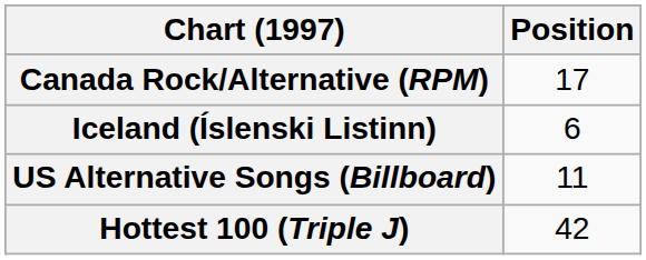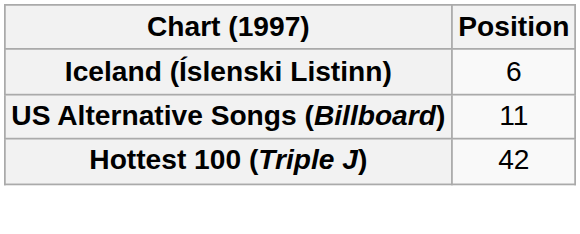- row: Canada Rock/Alternative (RPM) | 17
